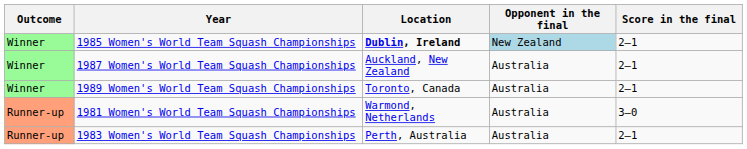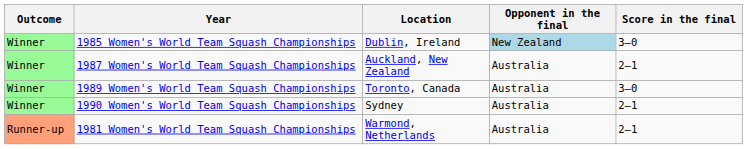1985 Women's World Team Squash Championships | Location: bold -> normal
1985 Women's World Team Squash Championships | Score in the final: 2–1 -> 3–0
1989 Women's World Team Squash Championships | Score in the final: 2–1 -> 3–0
+ row: Winner | 1990 Women's World Team Squash Championships | Sydney | Australia | 2–1
1981 Women's World Team Squash Championships | Score in the final: 3–0 -> 2–1
- row: Runner-up | 1983 Women's World Team Squash Championships | Perth, Australia | Australia | 2–1
